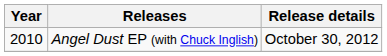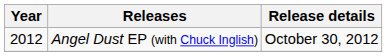Angel Dust EP (with Chuck Inglish) | Year: 2010 -> 2012
